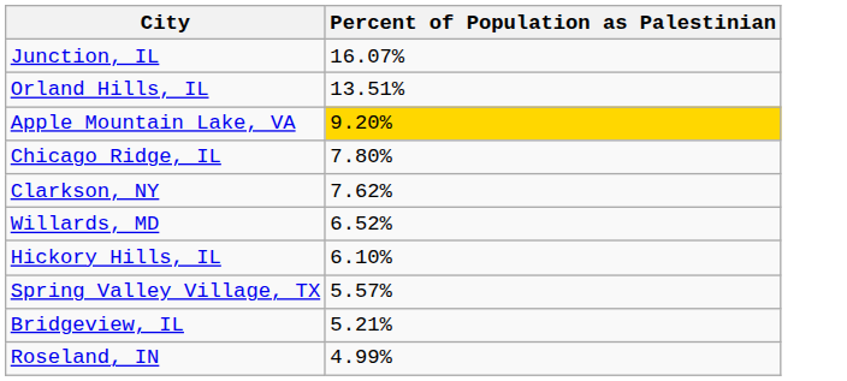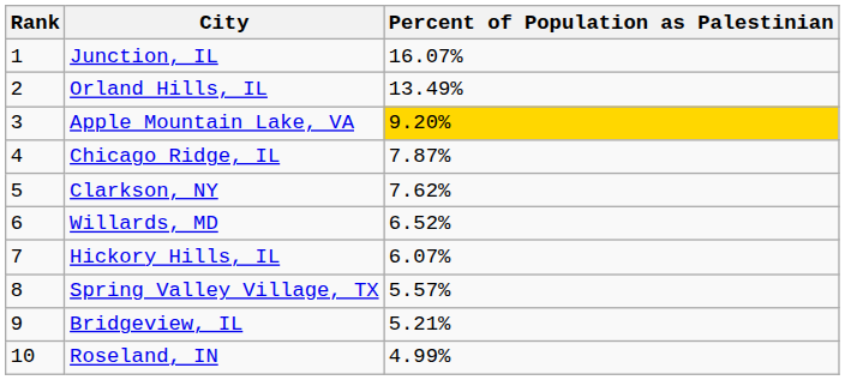+ column: Rank | 1 | 2 | 3 | 4 | 5 | 6 | 7 | 8 | 9 | 10
Orland Hills, IL | Percent of Population as Palestinian: 13.51% -> 13.49%
Chicago Ridge, IL | Percent of Population as Palestinian: 7.80% -> 7.87%
Hickory Hills, IL | Percent of Population as Palestinian: 6.10% -> 6.07%
